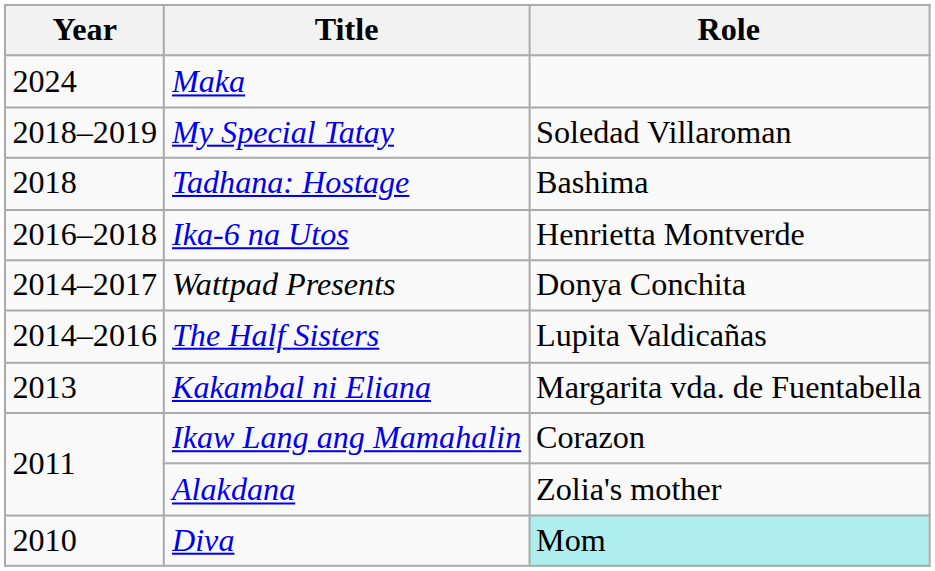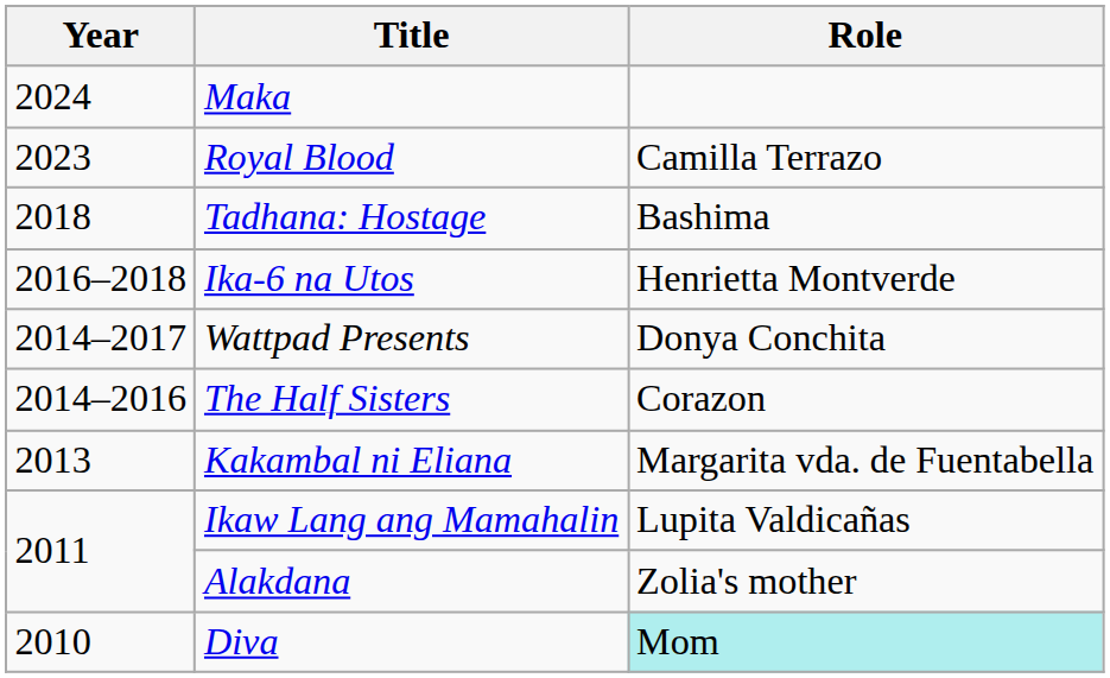+ row: 2023 | Royal Blood | Camilla Terrazo
- row: 2018–2019 | My Special Tatay | Soledad Villaroman
The Half Sisters | Role: Lupita Valdicañas -> Corazon
Ikaw Lang ang Mamahalin | Role: Corazon -> Lupita Valdicañas
